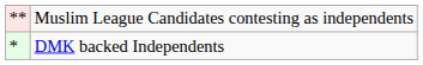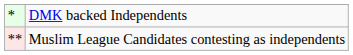rows swapped: Muslim League Candidates contesting as independents <-> DMK backed Independents
